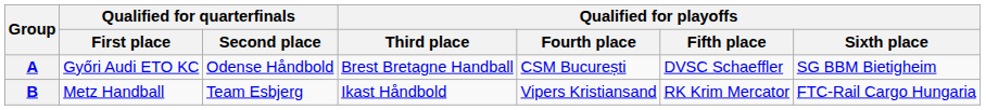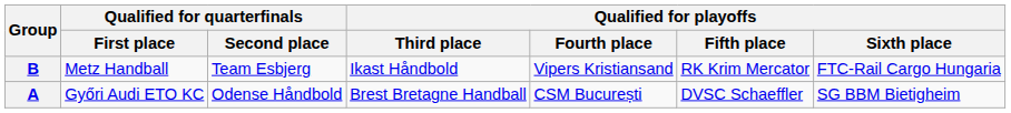rows swapped: A <-> B
